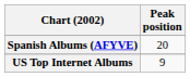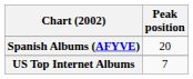US Top Internet Albums | Peak position: 9 -> 7
